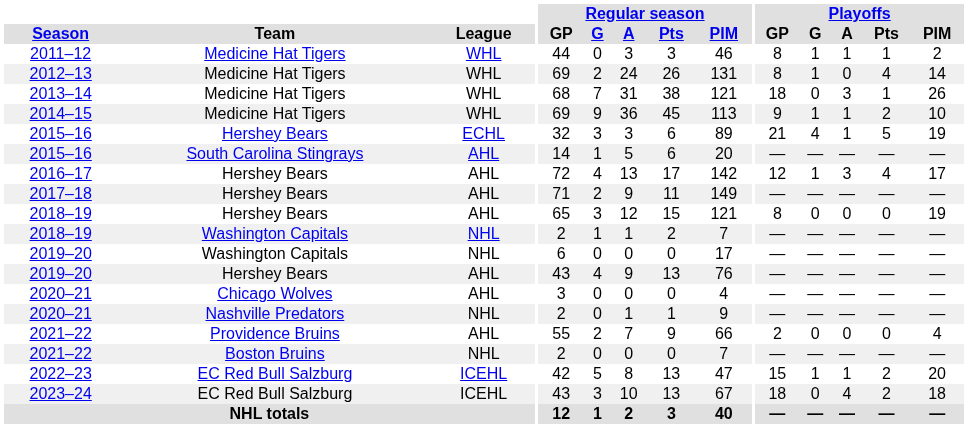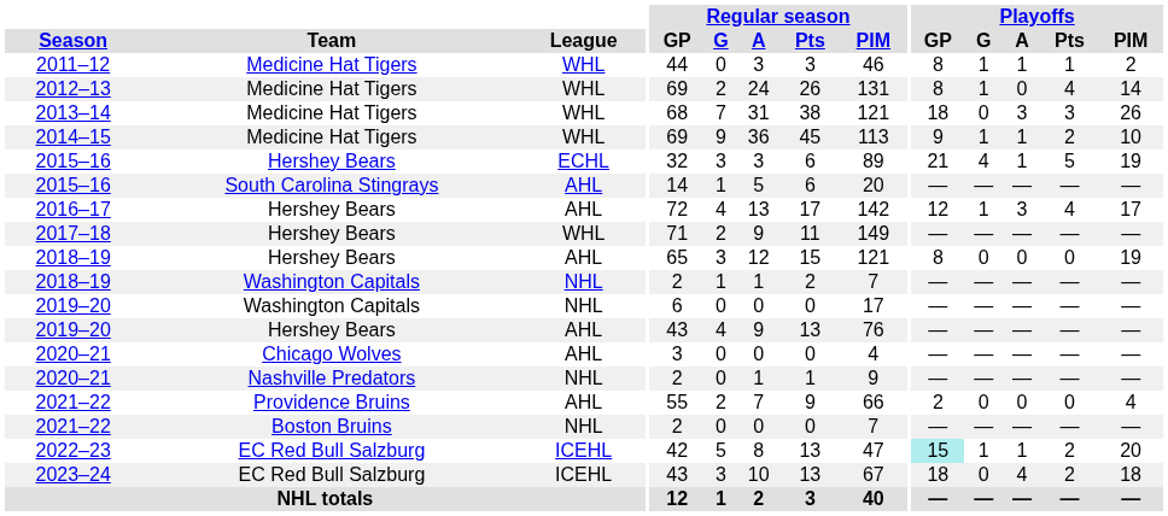2013–14 | Playoffs / Pts: 1 -> 3
2017–18 | League: AHL -> WHL
2022–23 | Playoffs / GP: no background -> paleturquoise background
